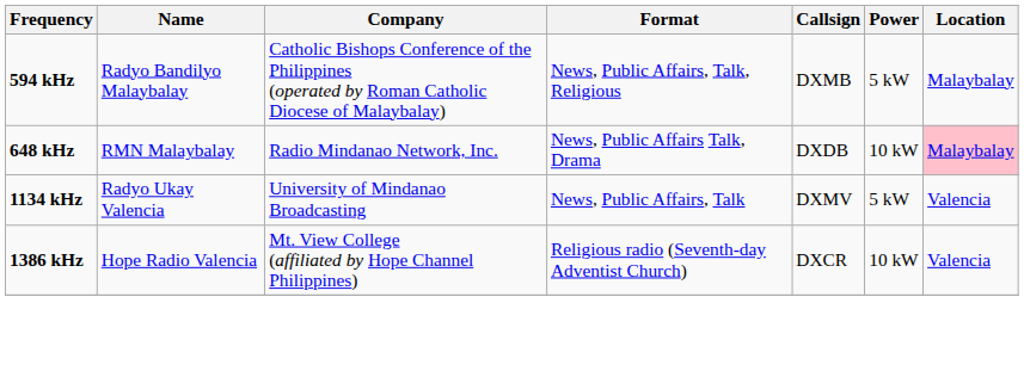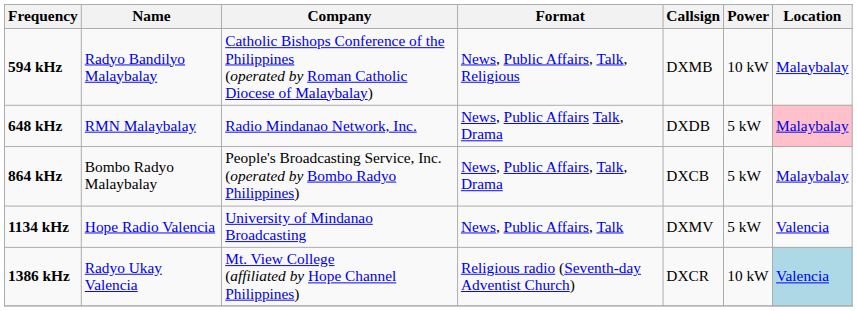594 kHz | Power: 5 kW -> 10 kW
648 kHz | Power: 10 kW -> 5 kW
+ row: 864 kHz | Bombo Radyo Malaybalay | People's Broadcasting Service, Inc. (operated by Bombo Radyo Philippines) | News, Public Affairs, Talk, Drama | DXCB | 5 kW | Malaybalay
1134 kHz | Name: Radyo Ukay Valencia -> Hope Radio Valencia
1386 kHz | Name: Hope Radio Valencia -> Radyo Ukay Valencia
1386 kHz | Location: no background -> lightblue background
